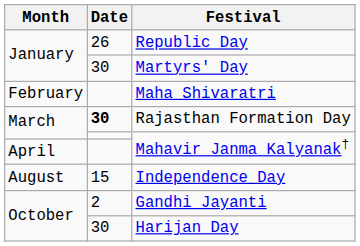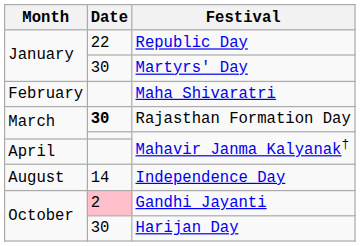Republic Day | Date: 26 -> 22
Independence Day | Date: 15 -> 14
Gandhi Jayanti | Date: no background -> pink background
